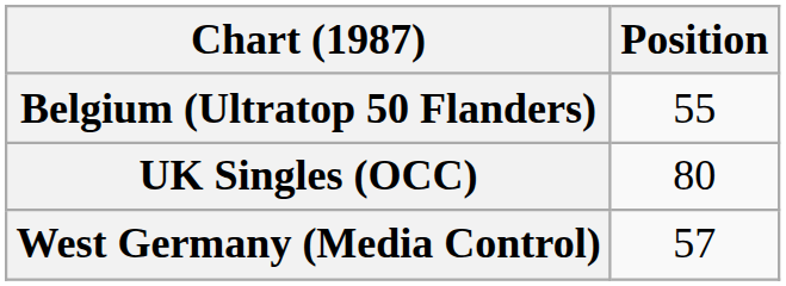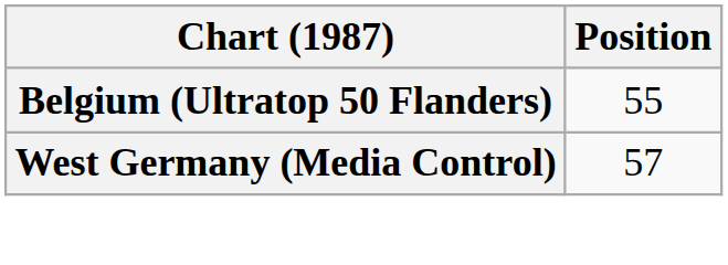- row: UK Singles (OCC) | 80
